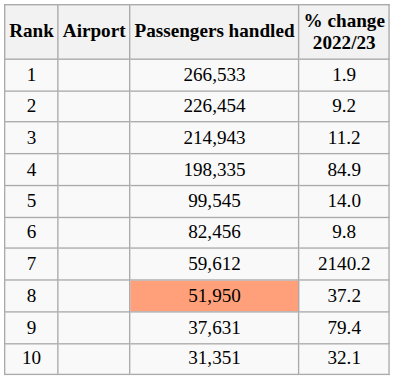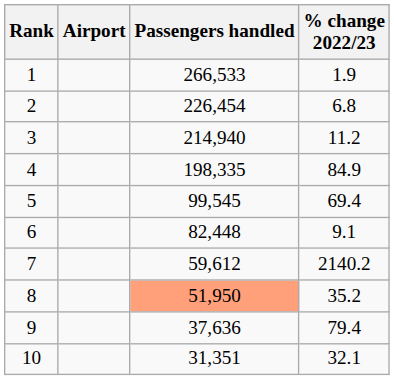2 | % change 2022/23: 9.2 -> 6.8
3 | Passengers handled: 214,943 -> 214,940
5 | % change 2022/23: 14.0 -> 69.4
6 | Passengers handled: 82,456 -> 82,448
6 | % change 2022/23: 9.8 -> 9.1
8 | % change 2022/23: 37.2 -> 35.2
9 | Passengers handled: 37,631 -> 37,636
